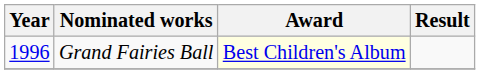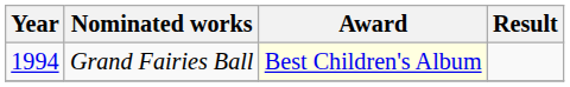Grand Fairies Ball | Year: 1996 -> 1994
